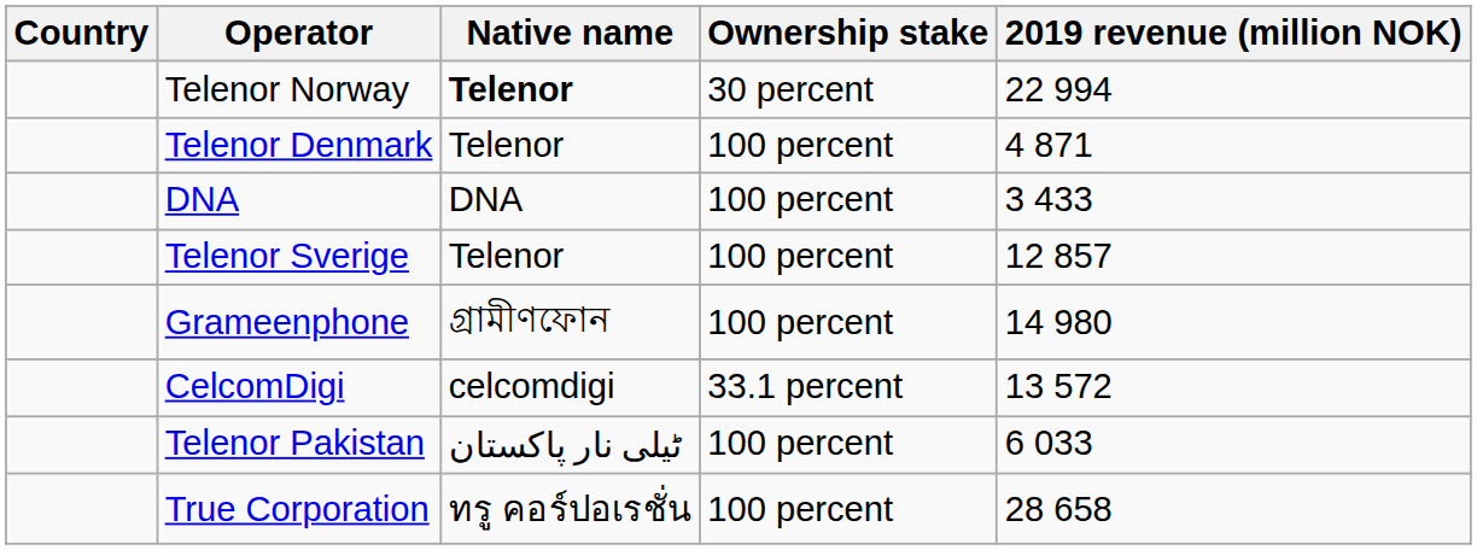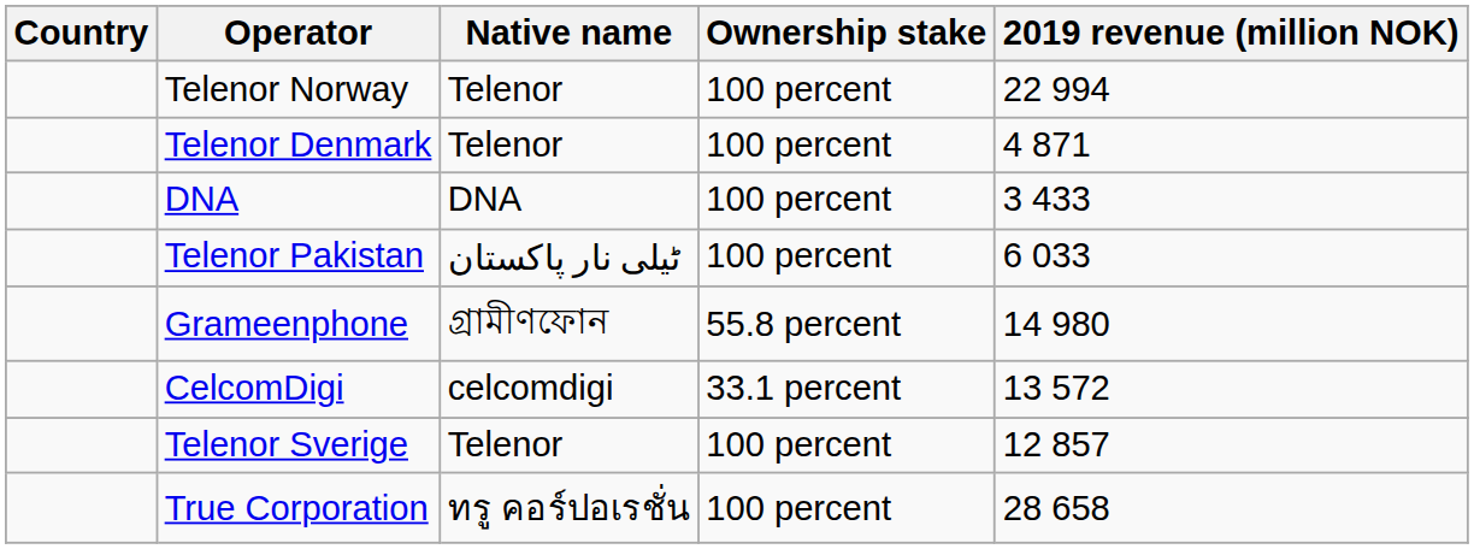Telenor Norway | Native name: bold -> normal
Telenor Norway | Ownership stake: 30 percent -> 100 percent
rows swapped: Telenor Sverige <-> Telenor Pakistan
Grameenphone | Ownership stake: 100 percent -> 55.8 percent
